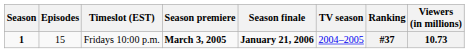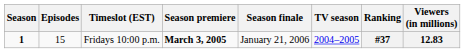Fridays 10:00 p.m. | Season finale: bold -> normal
Fridays 10:00 p.m. | Viewers (in millions): 10.73 -> 12.83
